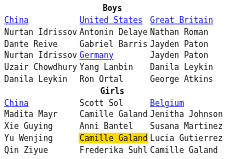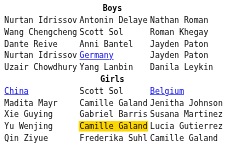- row: China | United States | Great Britain
+ row: Wang Chengcheng | Scott Sol | Roman Khegay
Dante Reive / Jayden Paton | column 3: Gabriel Barris -> Anni Bantel
- row: Danila Leykin | Ron Ortal | George Atkins
Susana Martinez | column 3: Anni Bantel -> Gabriel Barris
